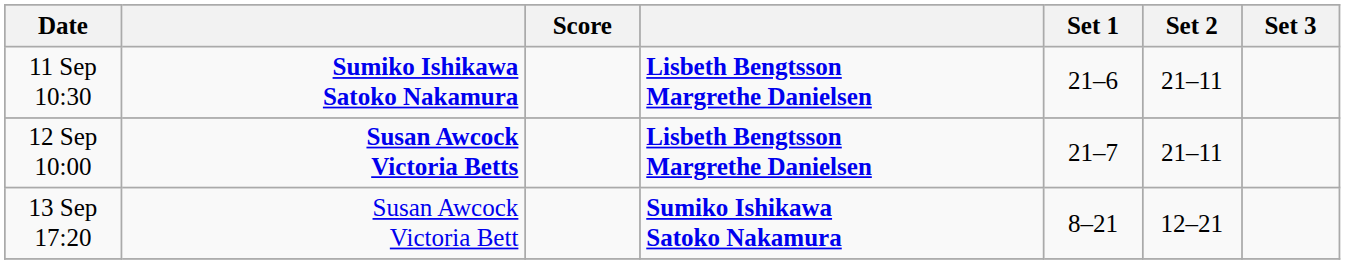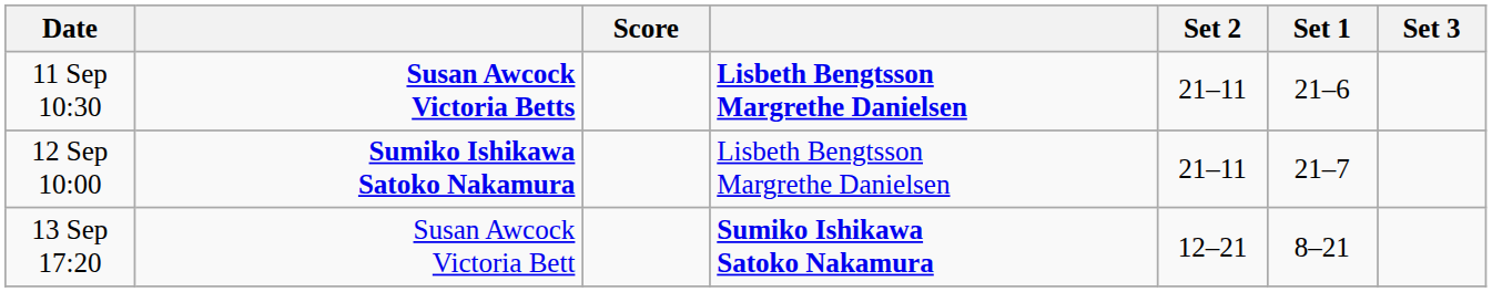columns swapped: Set 1 <-> Set 2
11 Sep 10:30 | column 2: Sumiko Ishikawa Satoko Nakamura -> Susan Awcock Victoria Betts
12 Sep 10:00 | column 2: Susan Awcock Victoria Betts -> Sumiko Ishikawa Satoko Nakamura
12 Sep 10:00 | column 4: bold -> normal
